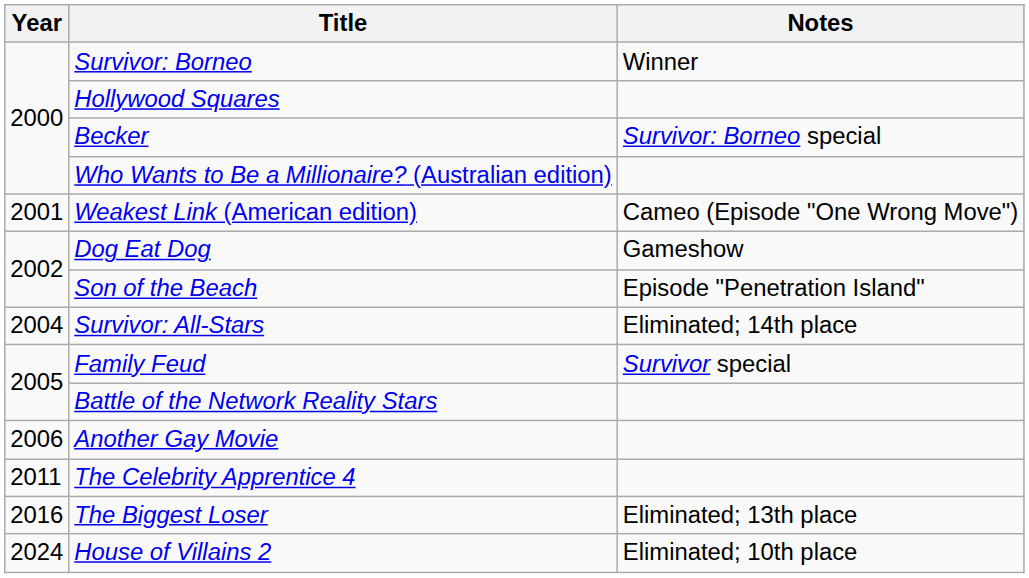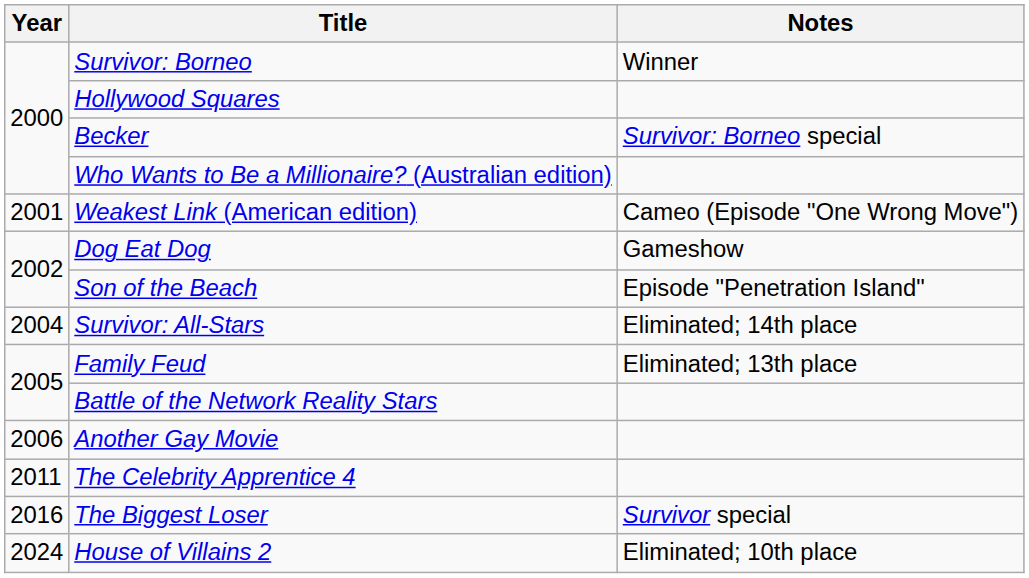Family Feud | Notes: Survivor special -> Eliminated; 13th place
The Biggest Loser | Notes: Eliminated; 13th place -> Survivor special
